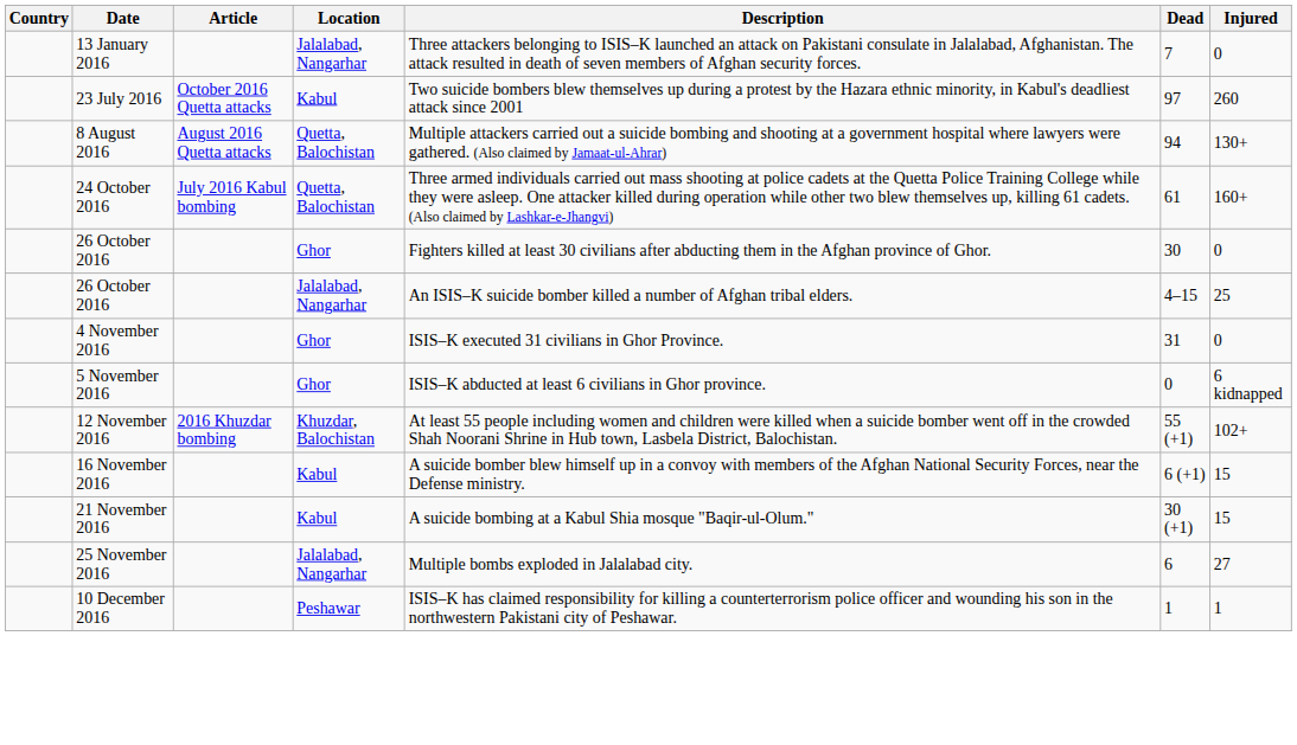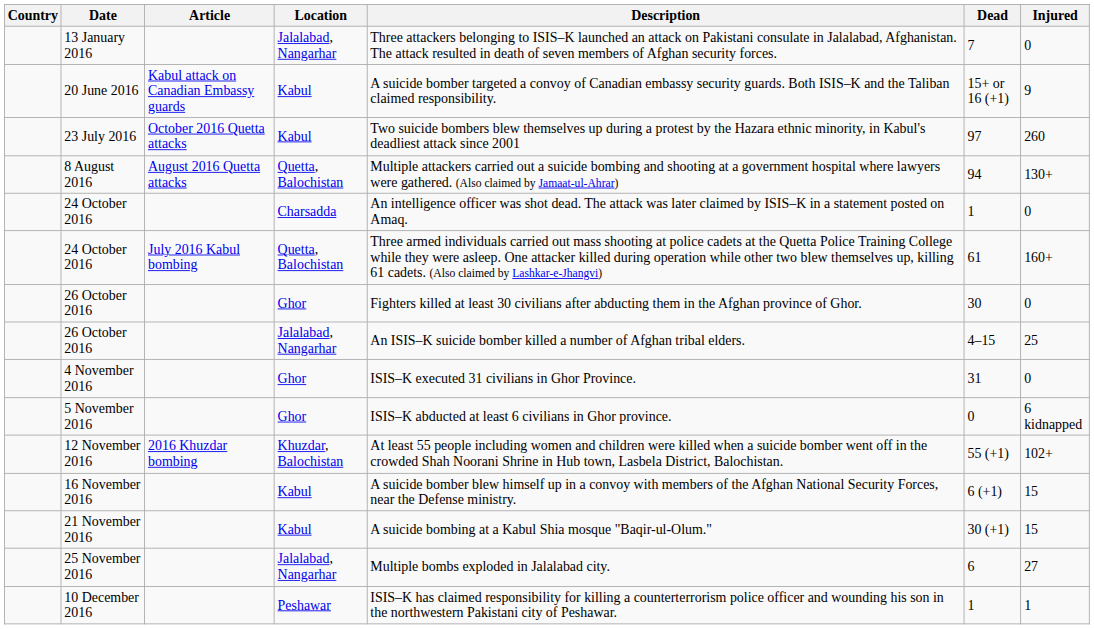+ row: 20 June 2016 | Kabul attack on Canadian Embassy guards | Kabul | A suicide bomber targeted a convoy of Canadian embassy security guards. Both ISIS–K and the Taliban claimed responsibility. | 15+ or 16 (+1) | 9
+ row: 24 October 2016 | Charsadda | An intelligence officer was shot dead. The attack was later claimed by ISIS–K in a statement posted on Amaq. | 1 | 0
